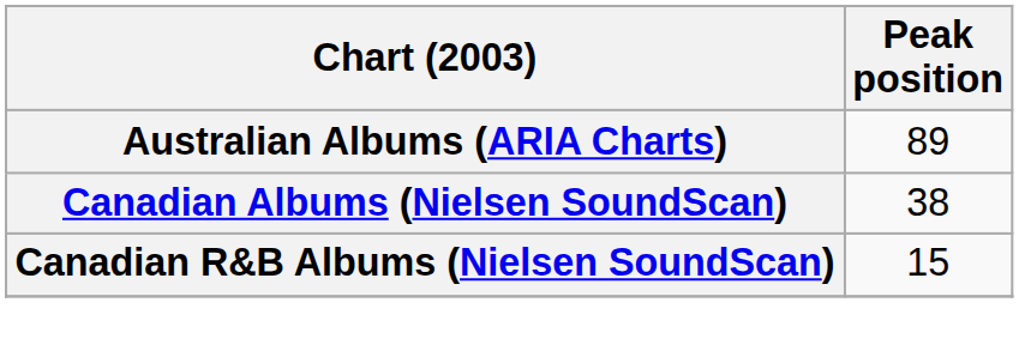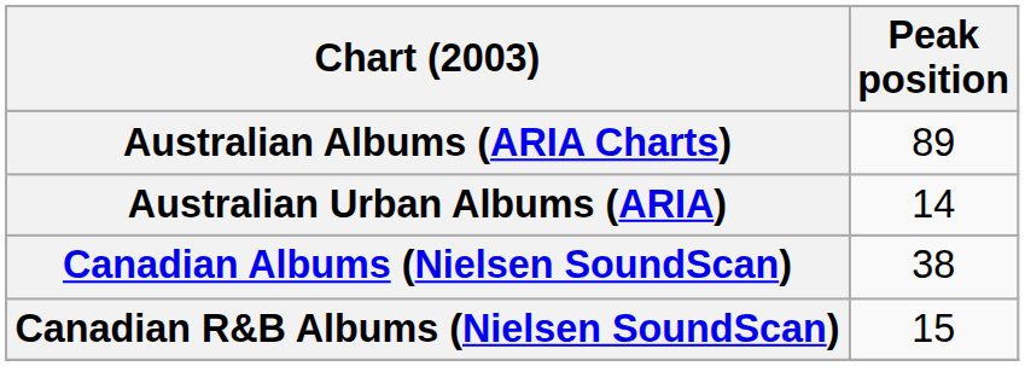+ row: Australian Urban Albums (ARIA) | 14
